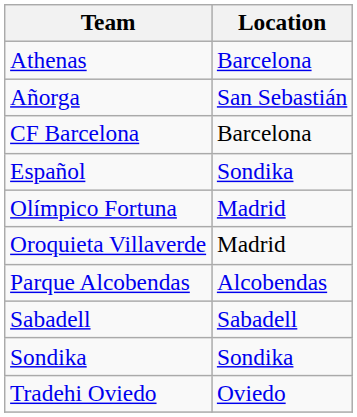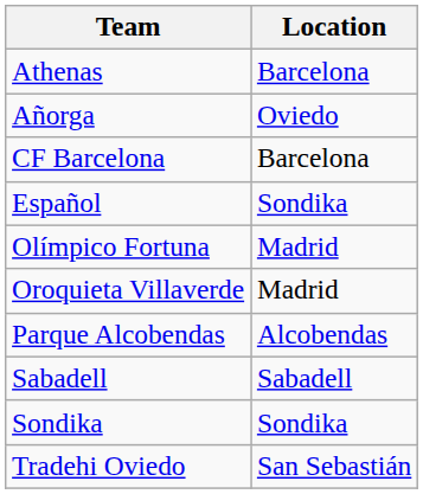Añorga | Location: San Sebastián -> Oviedo
Tradehi Oviedo | Location: Oviedo -> San Sebastián
